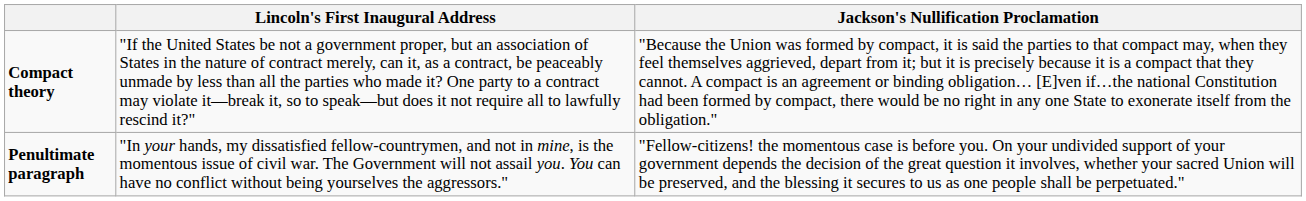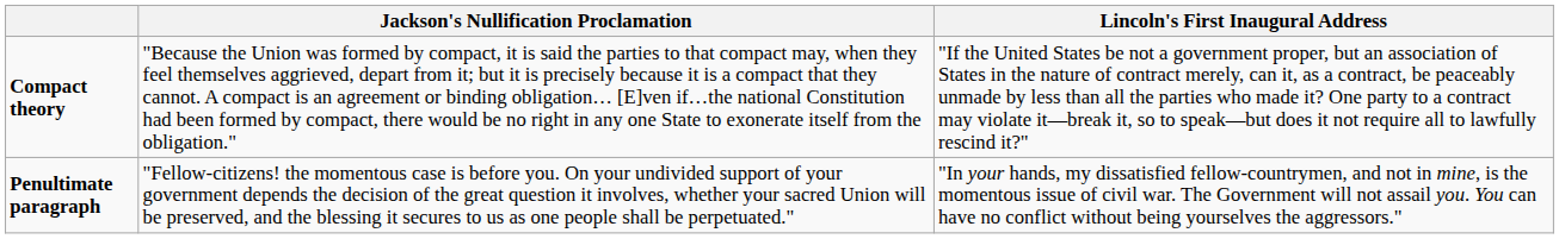columns swapped: Jackson's Nullification Proclamation <-> Lincoln's First Inaugural Address
